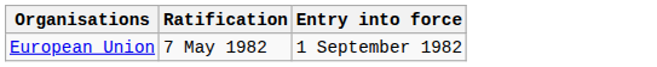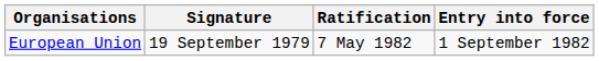+ column: Signature | 19 September 1979
